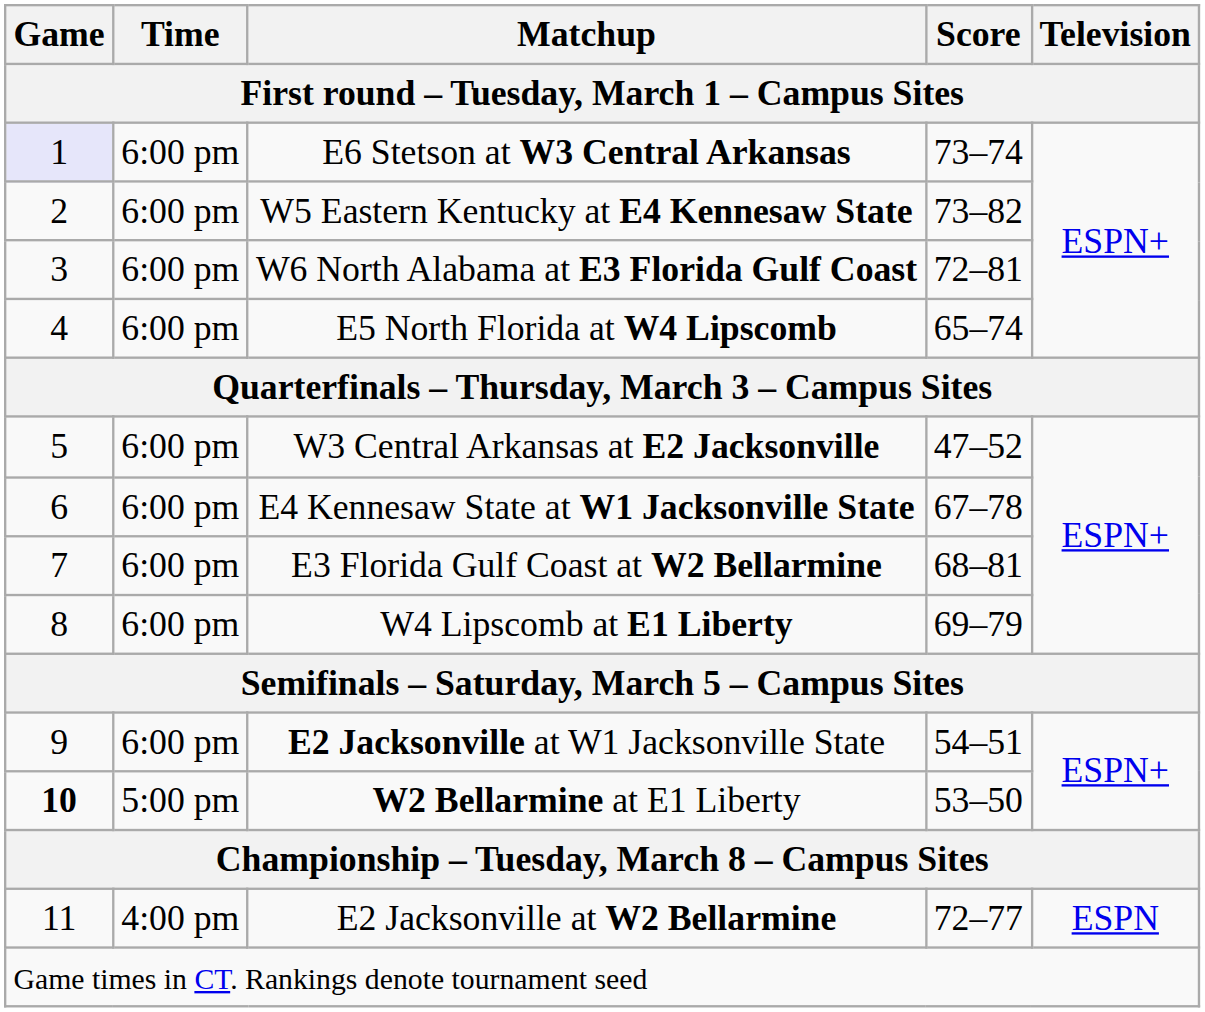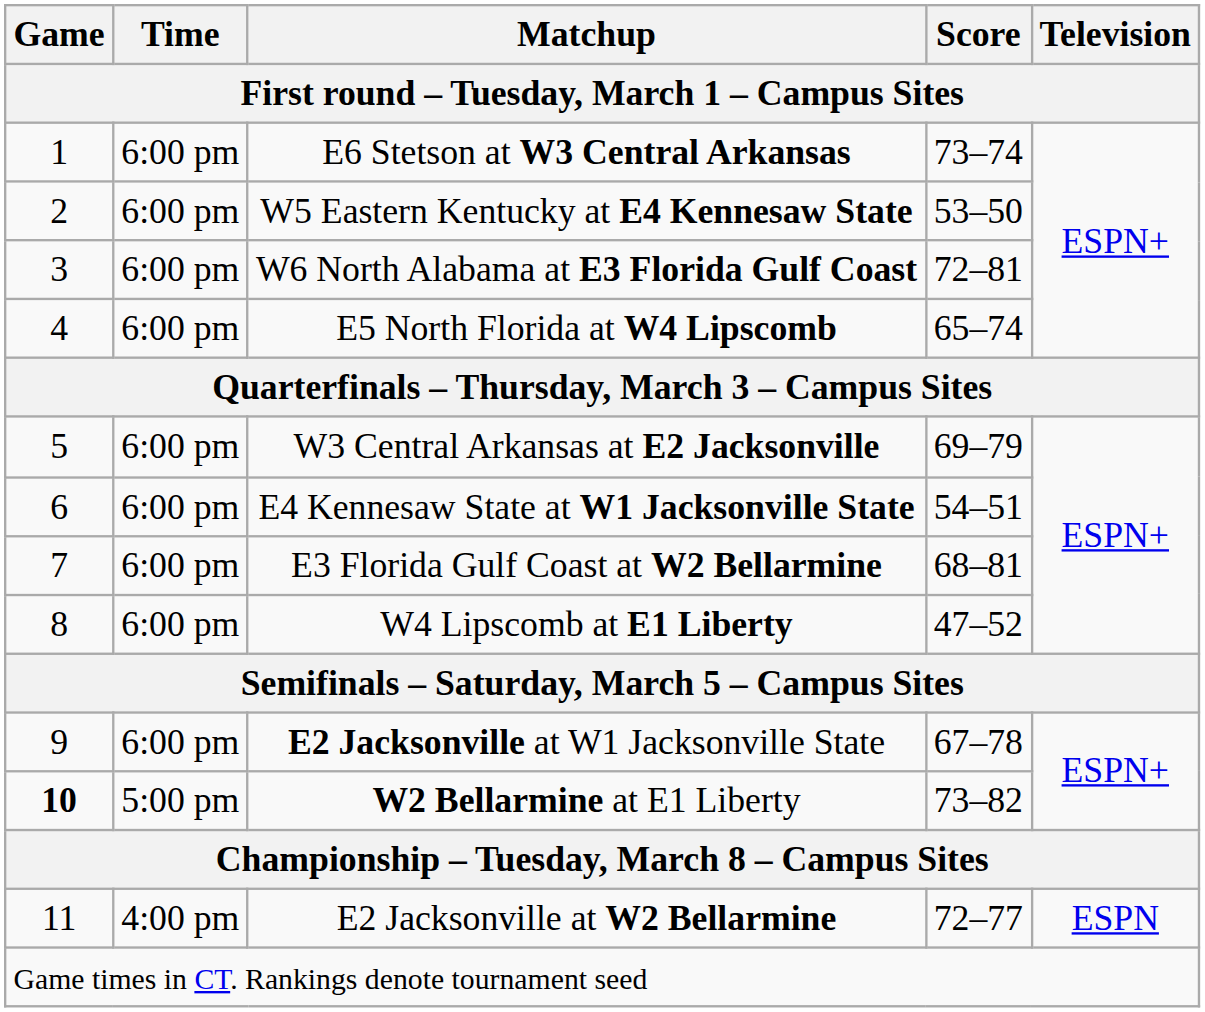E6 Stetson at W3 Central Arkansas | Game: lavender background -> no background
W5 Eastern Kentucky at E4 Kennesaw State | Score: 73–82 -> 53–50
W3 Central Arkansas at E2 Jacksonville | Score: 47–52 -> 69–79
E4 Kennesaw State at W1 Jacksonville State | Score: 67–78 -> 54–51
W4 Lipscomb at E1 Liberty | Score: 69–79 -> 47–52
E2 Jacksonville at W1 Jacksonville State | Score: 54–51 -> 67–78
W2 Bellarmine at E1 Liberty | Score: 53–50 -> 73–82
